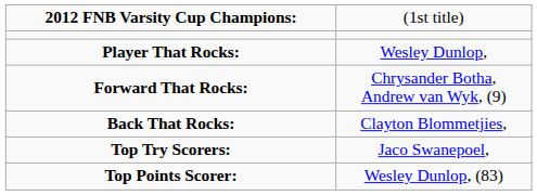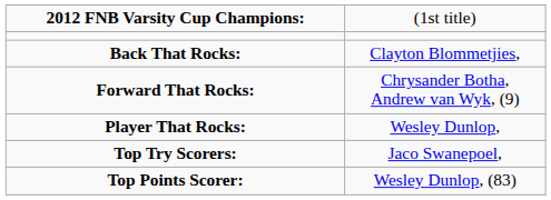rows swapped: Player That Rocks: <-> Back That Rocks:
